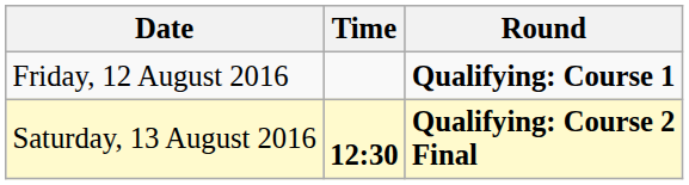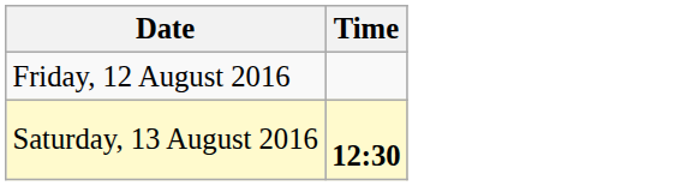- column: Round | Qualifying: Course 1 | Qualifying: Course 2 Final
